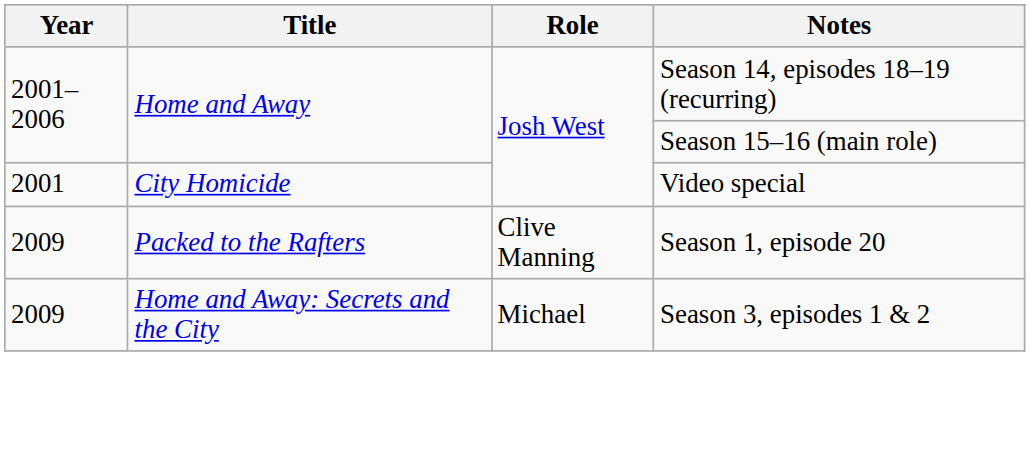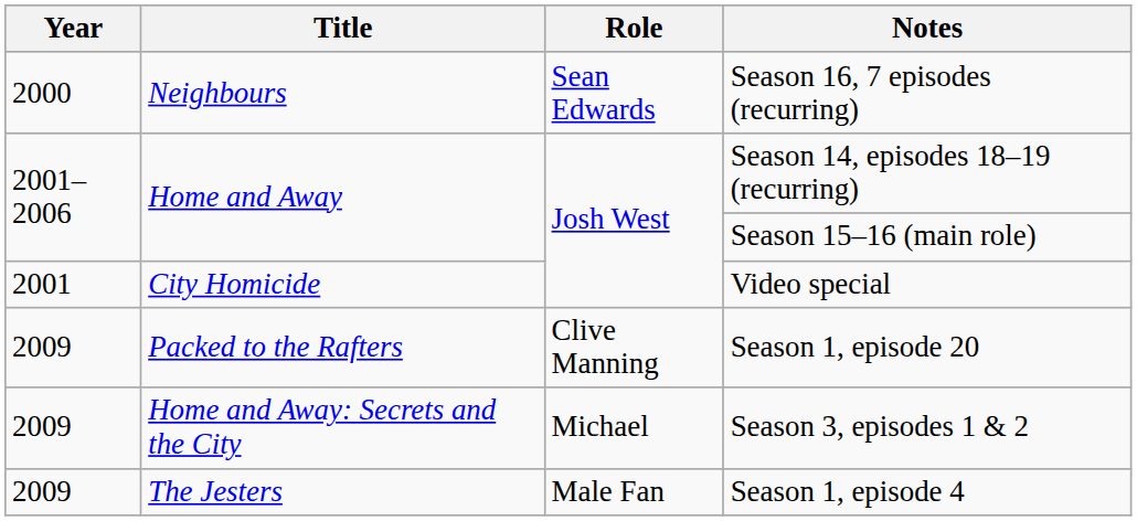+ row: 2000 | Neighbours | Sean Edwards | Season 16, 7 episodes (recurring)
+ row: 2009 | The Jesters | Male Fan | Season 1, episode 4
